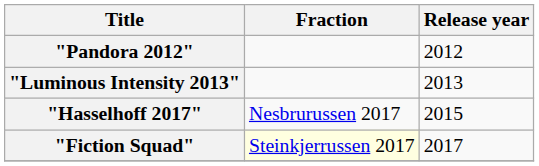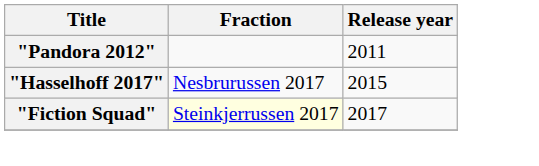"Pandora 2012" | Release year: 2012 -> 2011
- row: "Luminous Intensity 2013" | 2013
